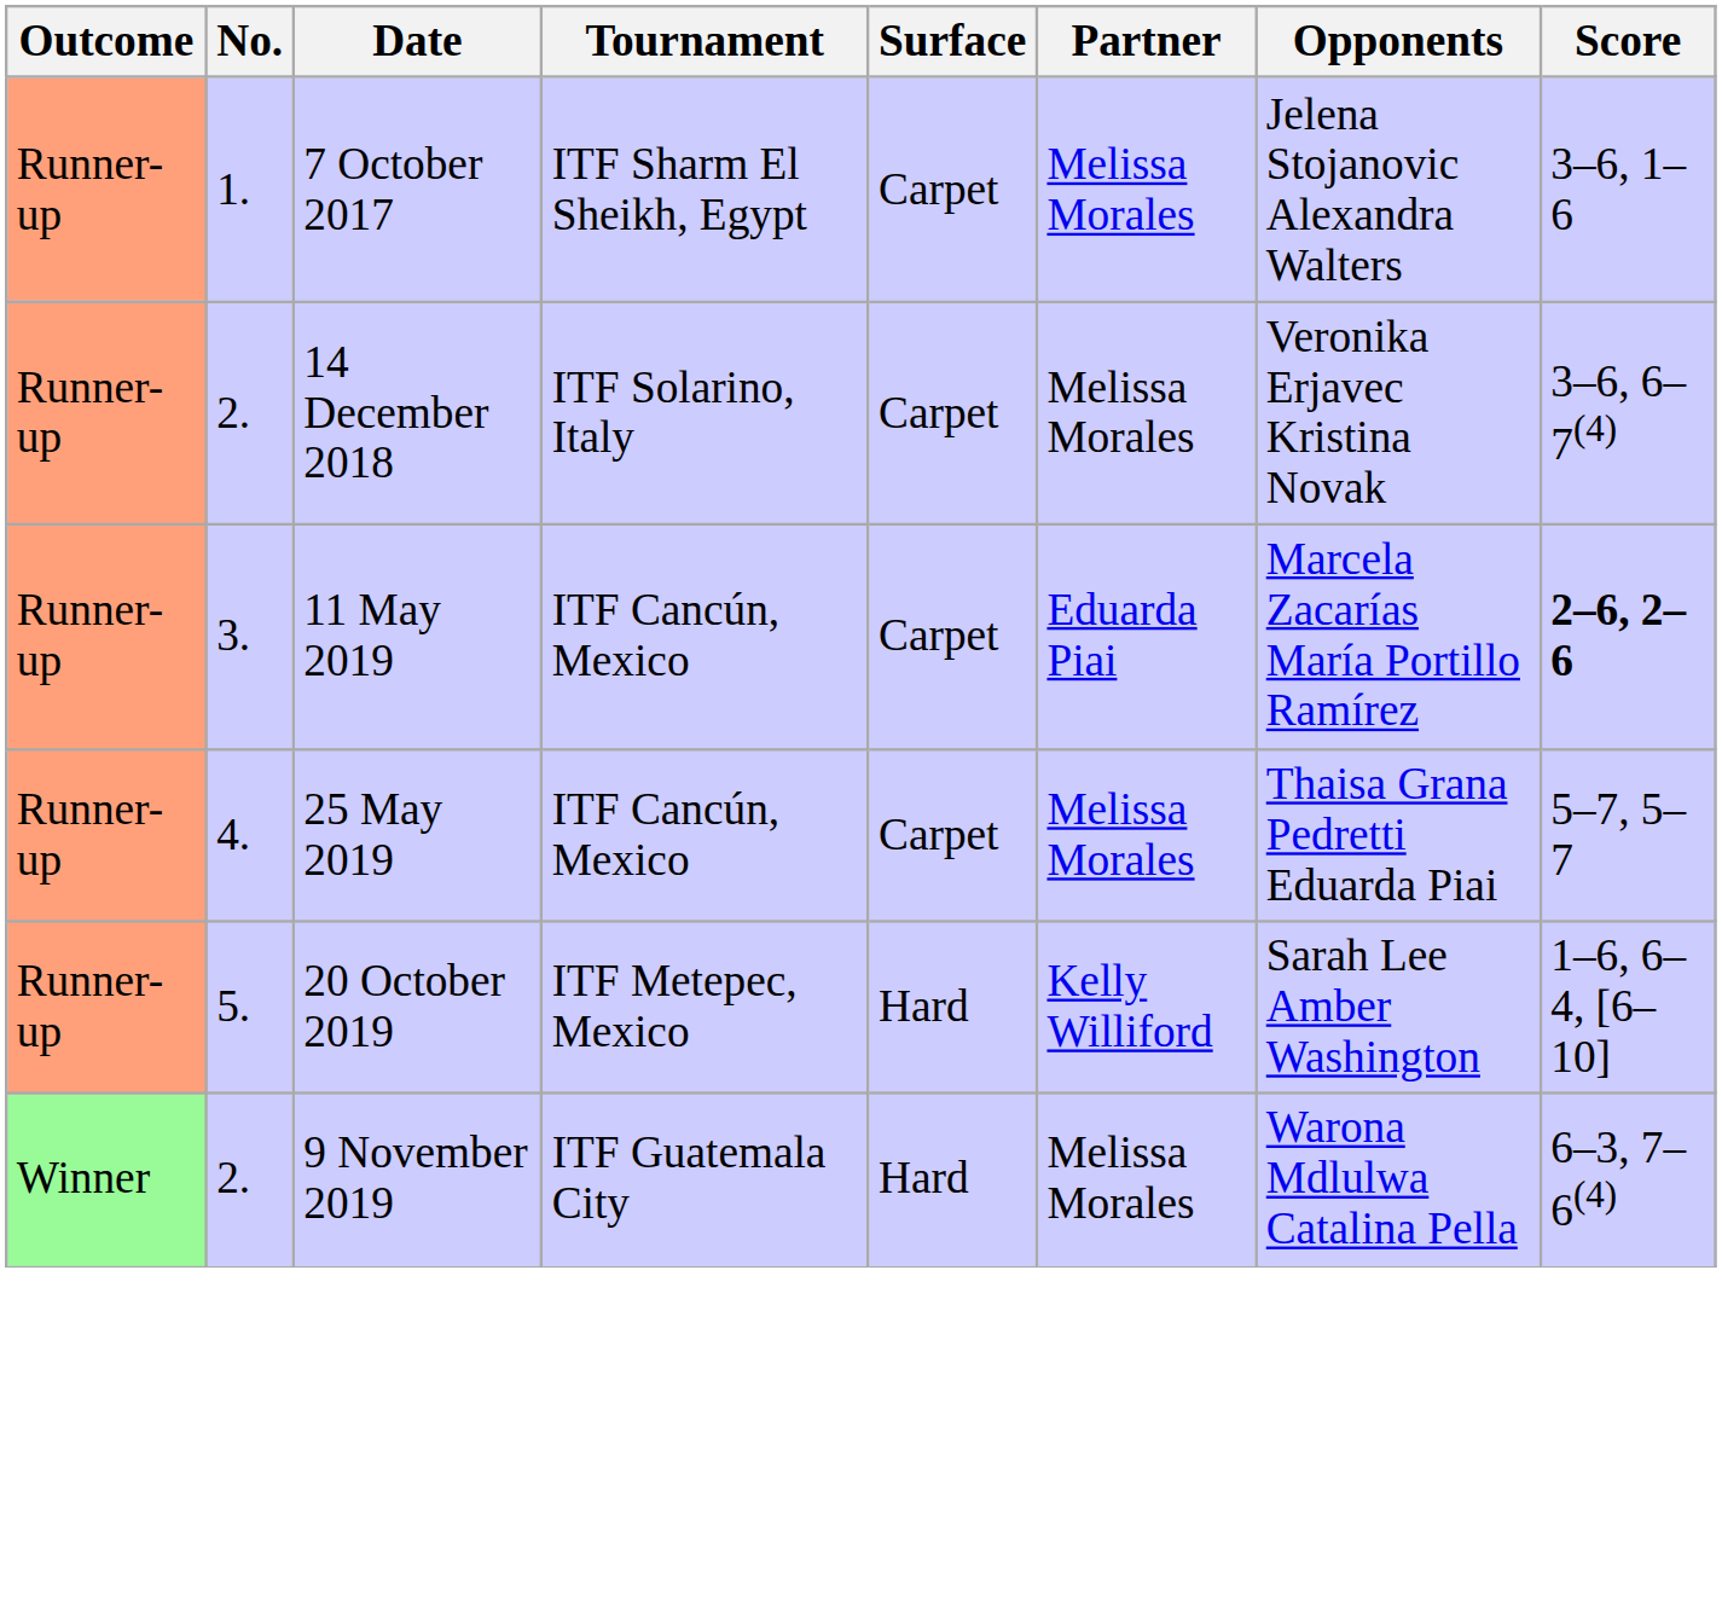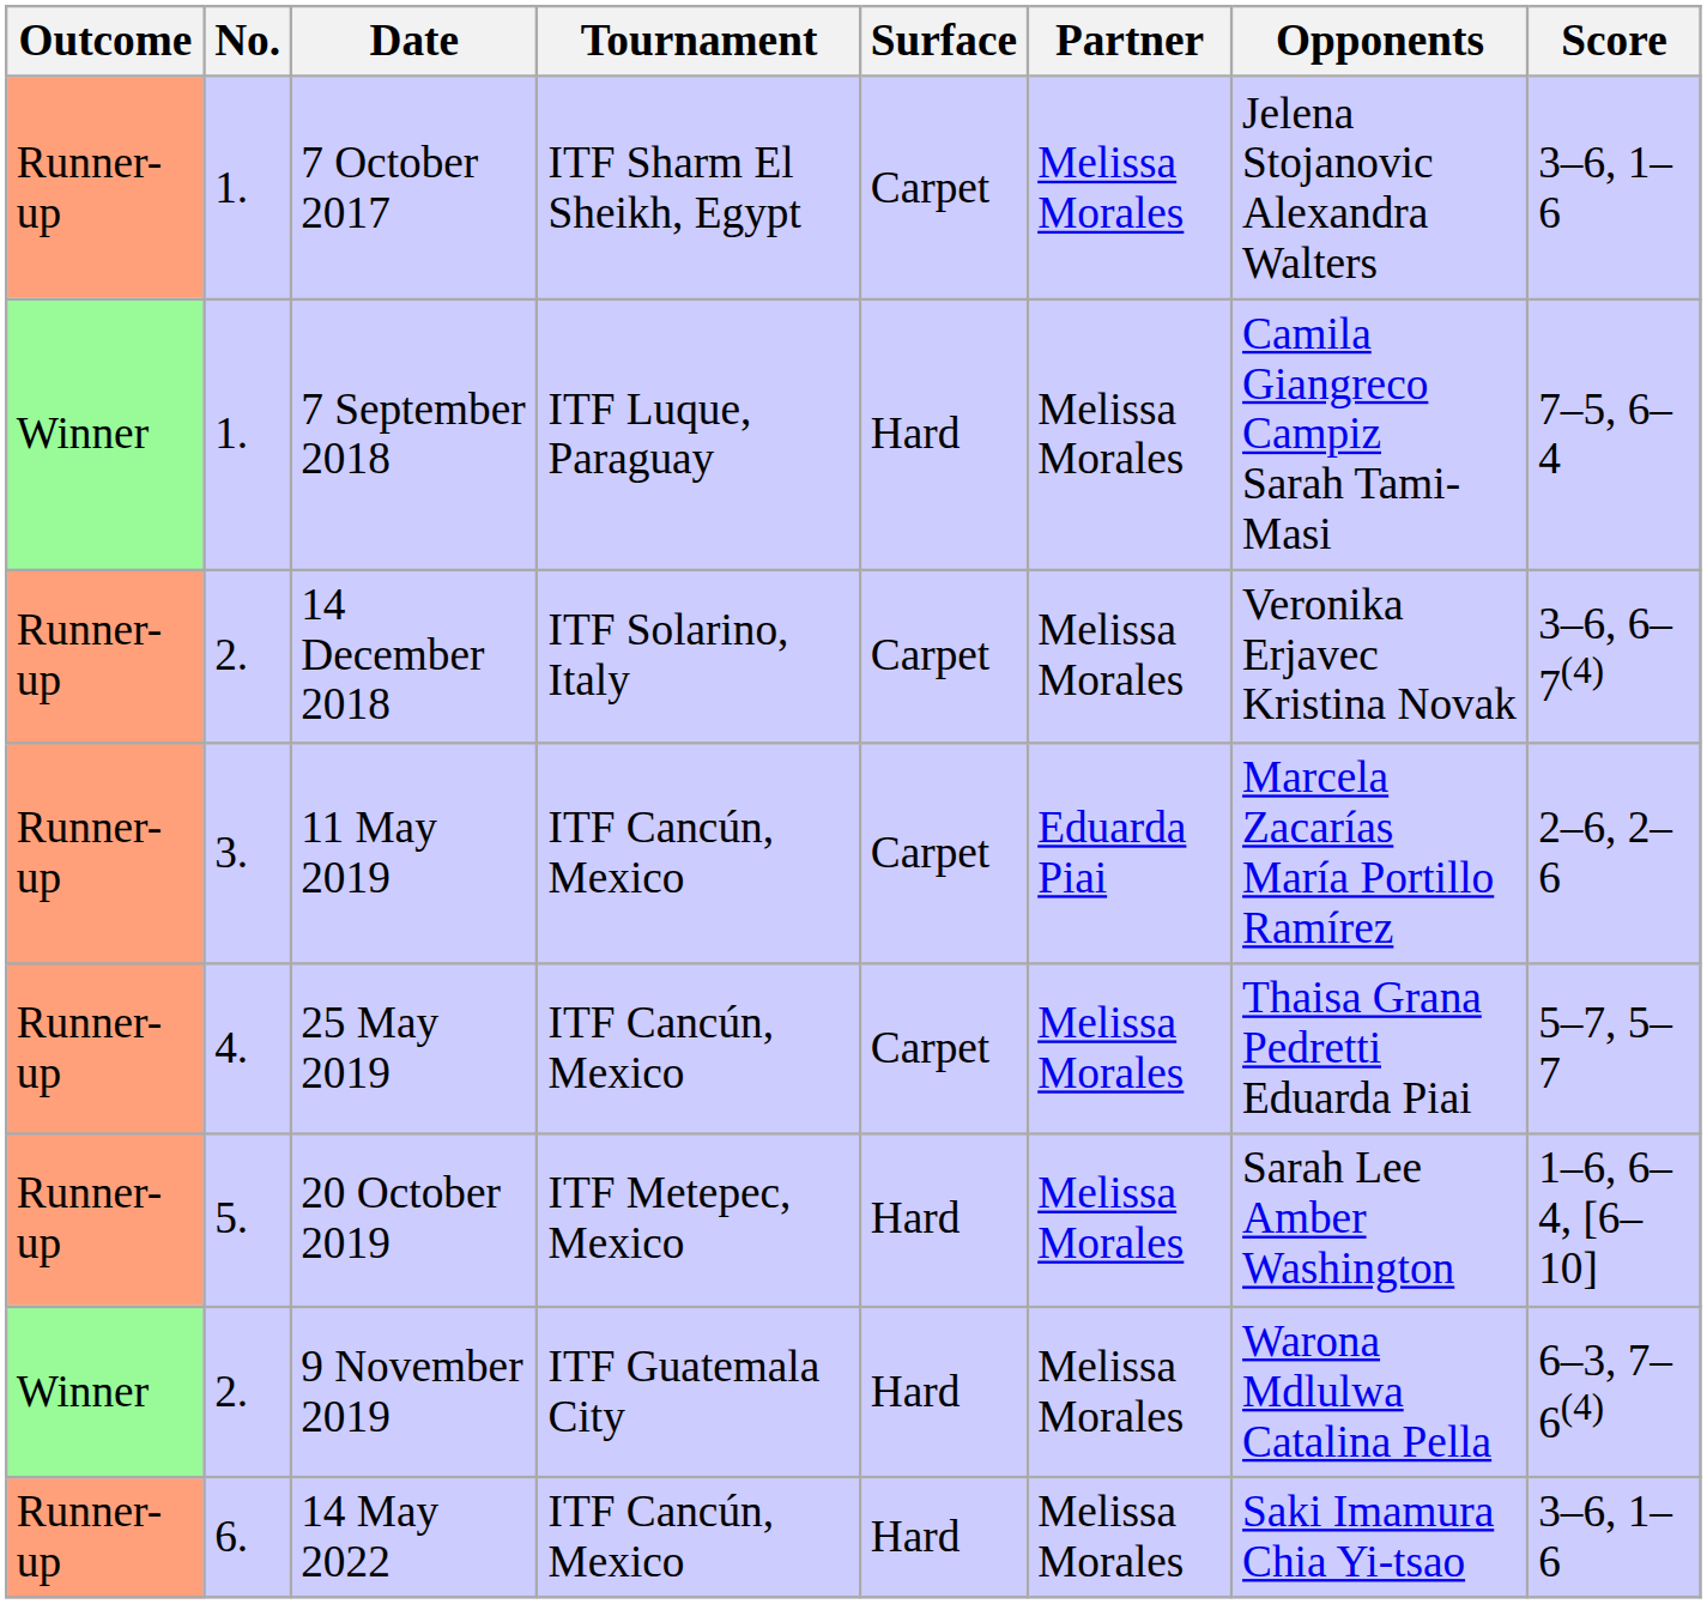+ row: Winner | 1. | 7 September 2018 | ITF Luque, Paraguay | Hard | Melissa Morales | Camila Giangreco Campiz Sarah Tami-Masi | 7–5, 6–4
11 May 2019 | Score: bold -> normal
20 October 2019 | Partner: Kelly Williford -> Melissa Morales
+ row: Runner-up | 6. | 14 May 2022 | ITF Cancún, Mexico | Hard | Melissa Morales | Saki Imamura Chia Yi-tsao | 3–6, 1–6
